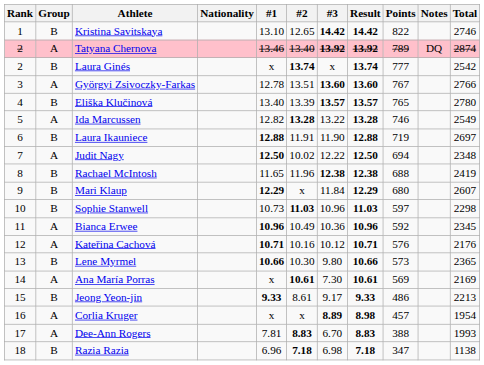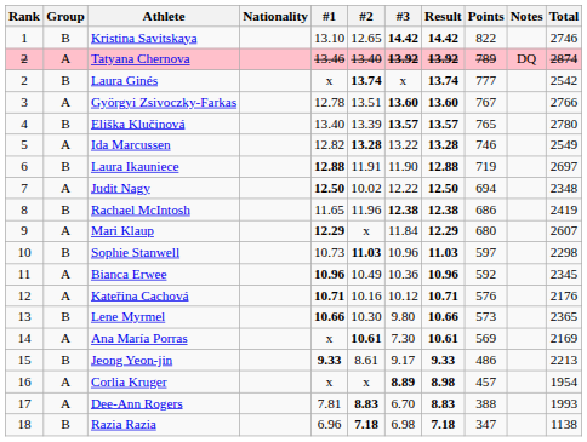Rachael McIntosh | Points: 688 -> 686
Mari Klaup | Group: B -> A
